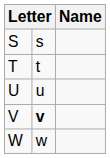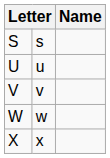- row: T | t
V | column 2: bold -> normal
+ row: X | x
